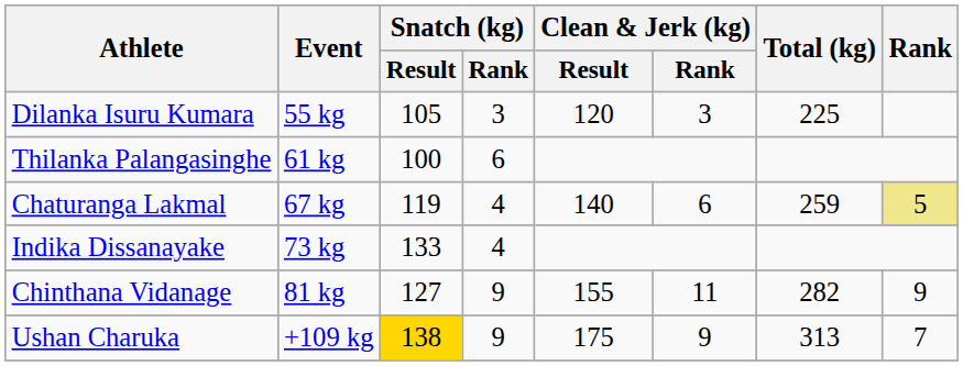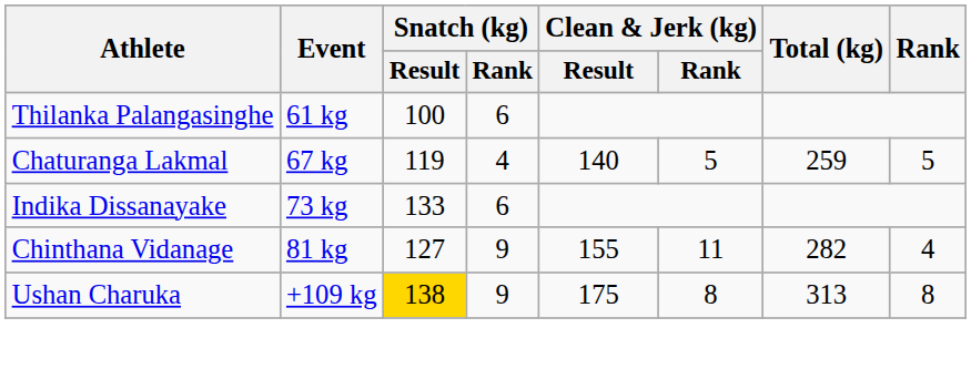- row: Dilanka Isuru Kumara | 55 kg | 105 | 3 | 120 | 3 | 225
Chaturanga Lakmal | Clean & Jerk (kg) / Rank: 6 -> 5
Chaturanga Lakmal | Rank: khaki background -> no background
Indika Dissanayake | Snatch (kg) / Rank: 4 -> 6
Chinthana Vidanage | Rank: 9 -> 4
Ushan Charuka | Clean & Jerk (kg) / Rank: 9 -> 8
Ushan Charuka | Rank: 7 -> 8
